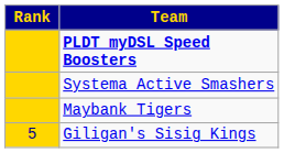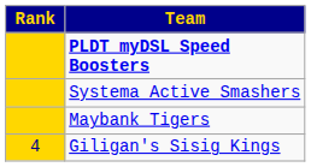Giligan's Sisig Kings | Rank: 5 -> 4
